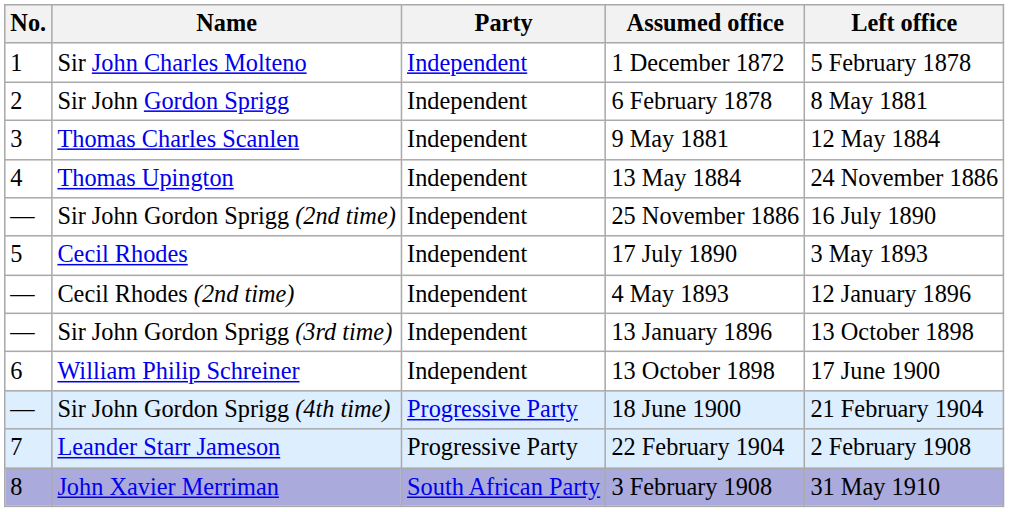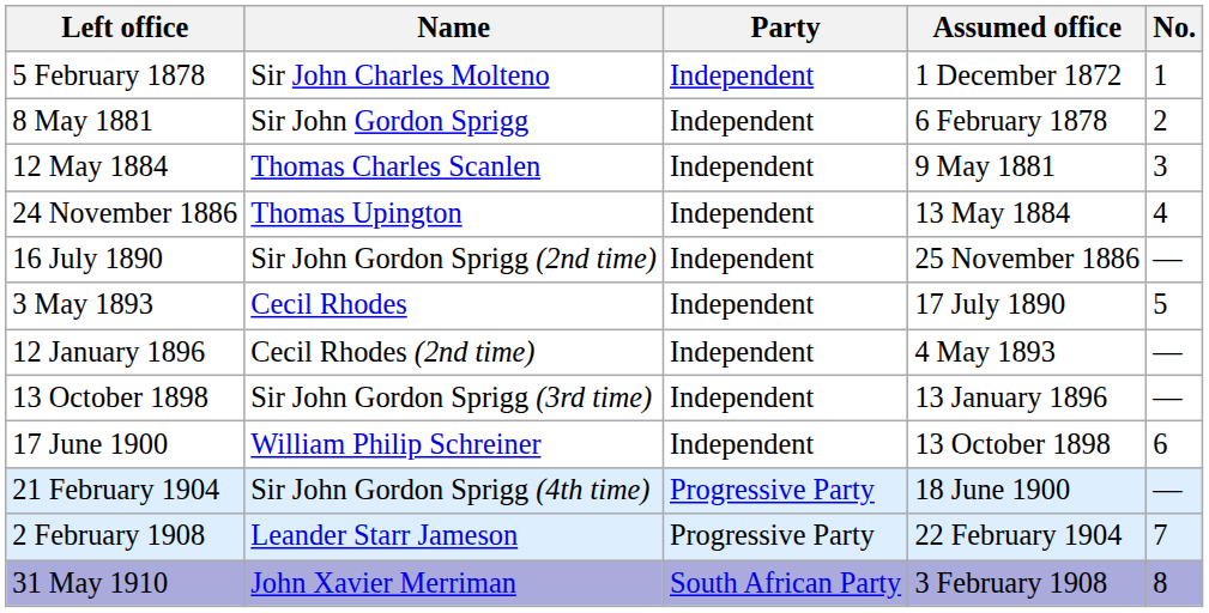columns swapped: No. <-> Left office
